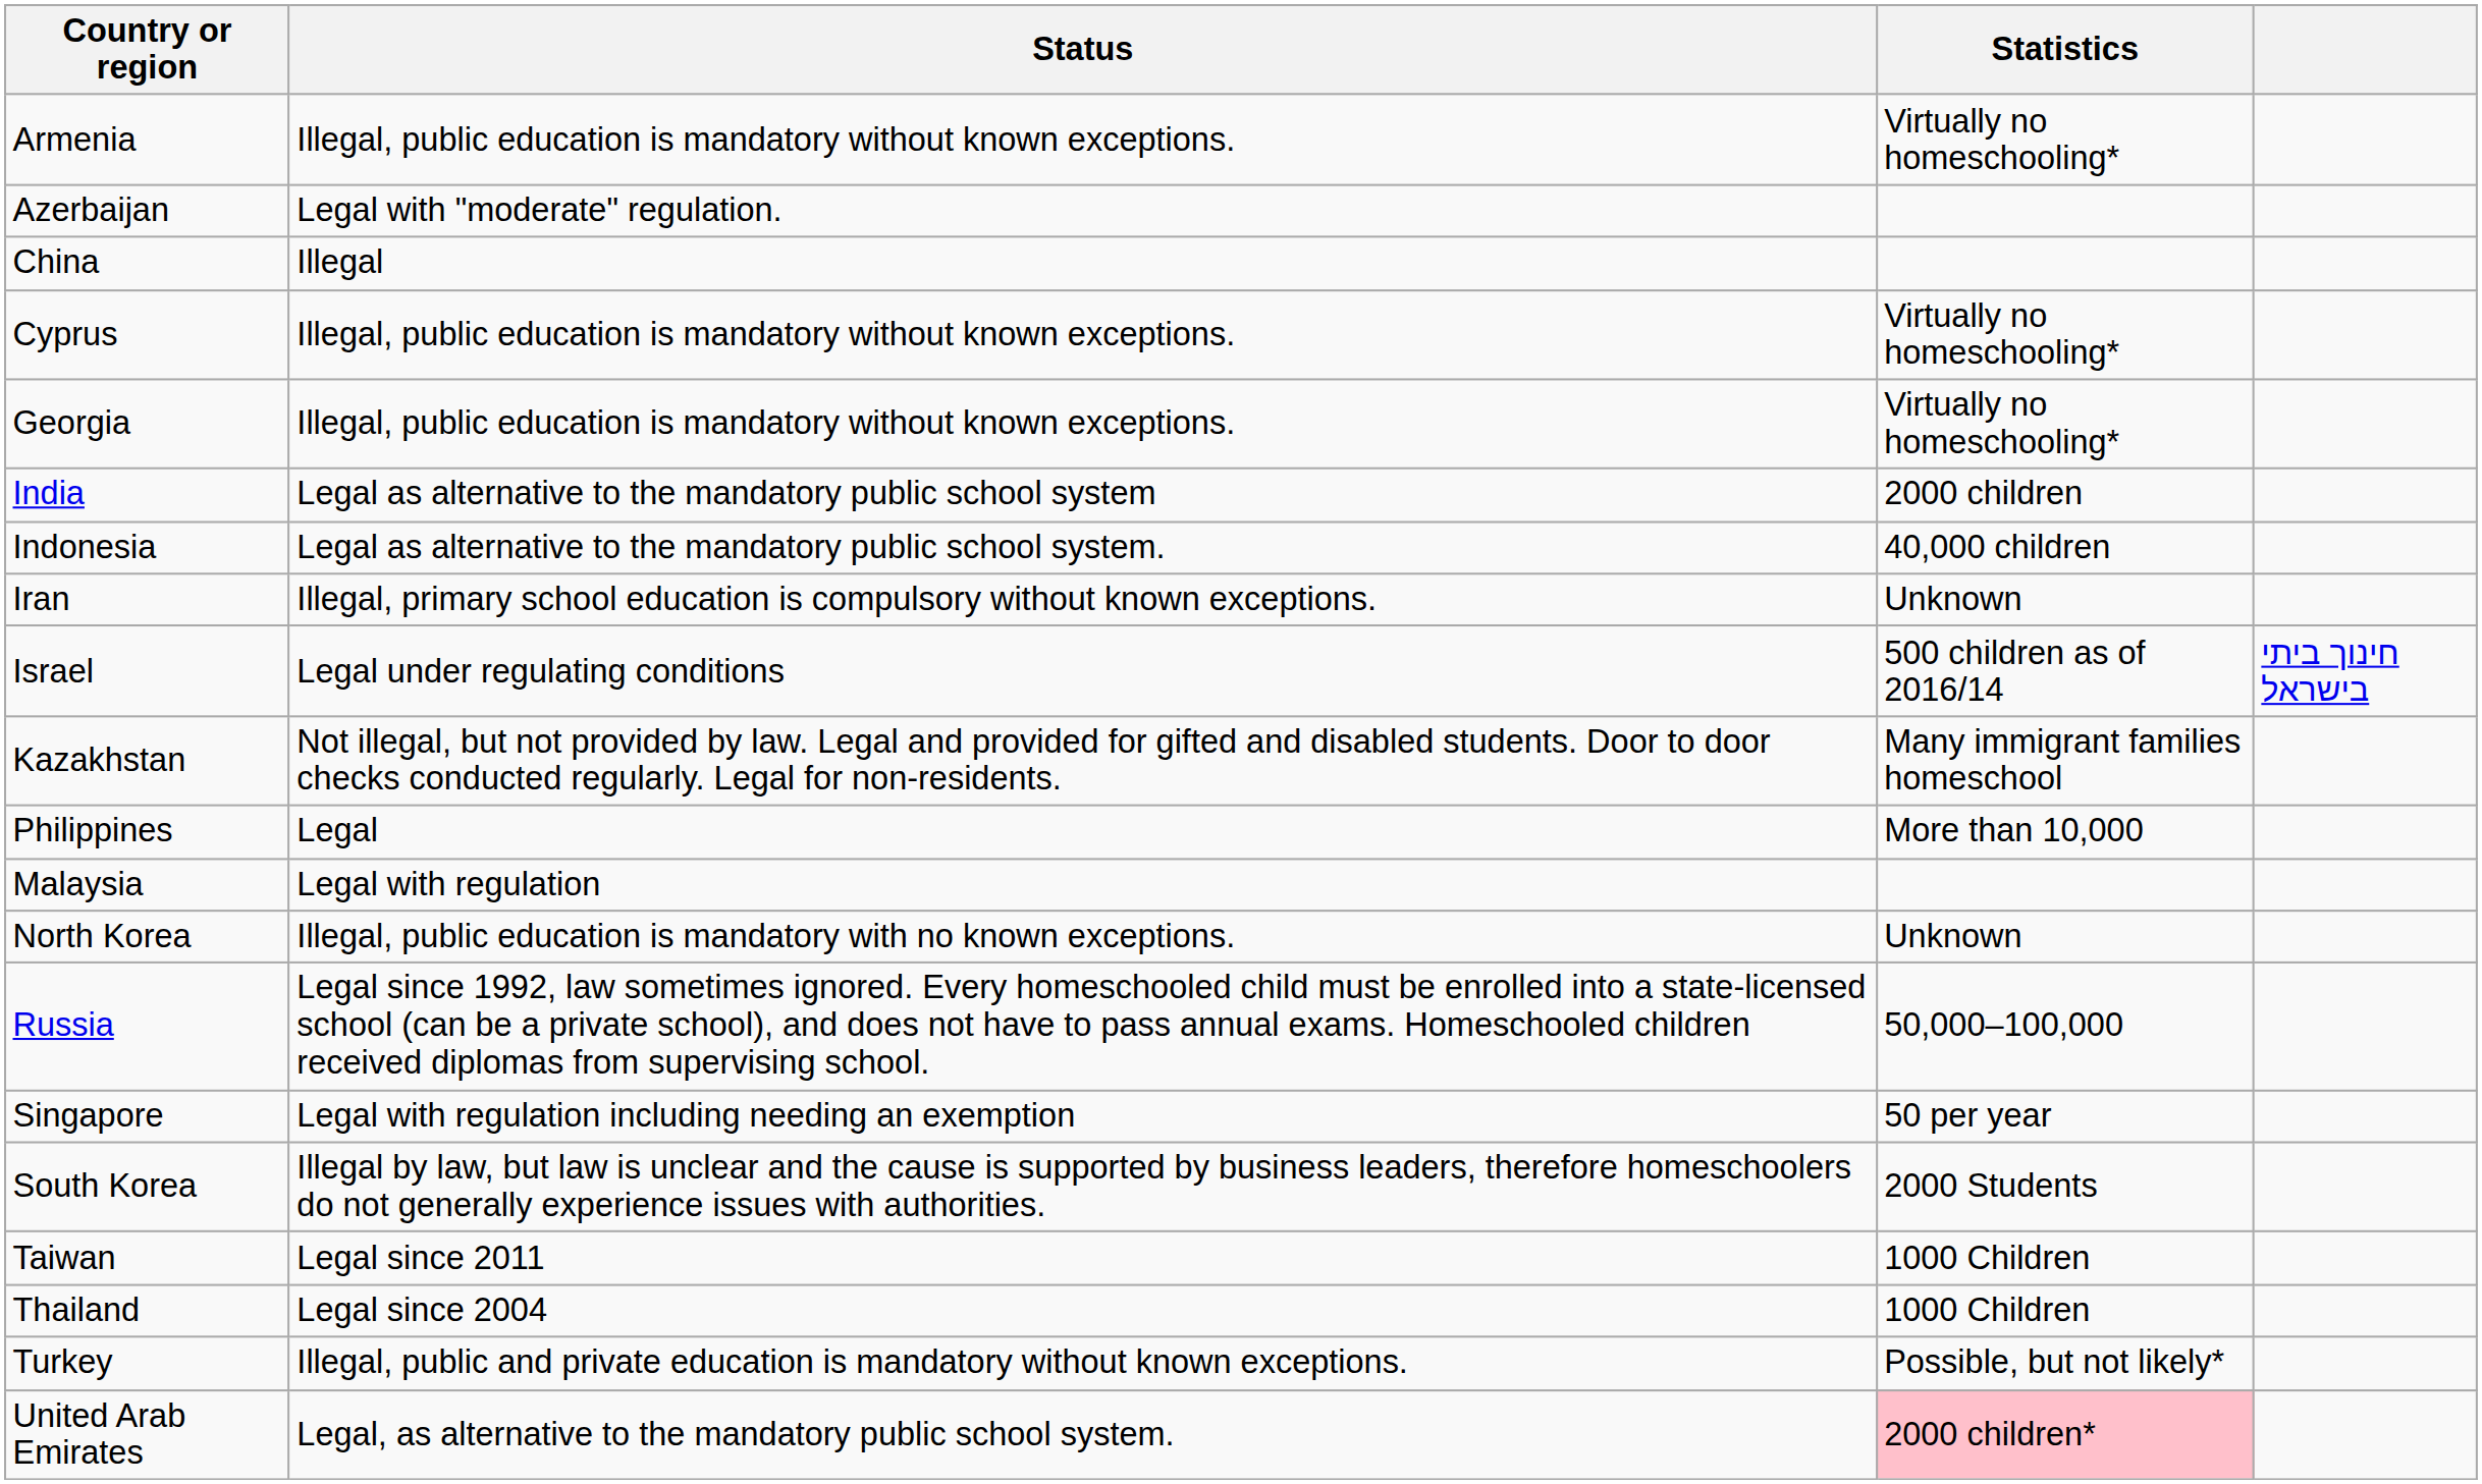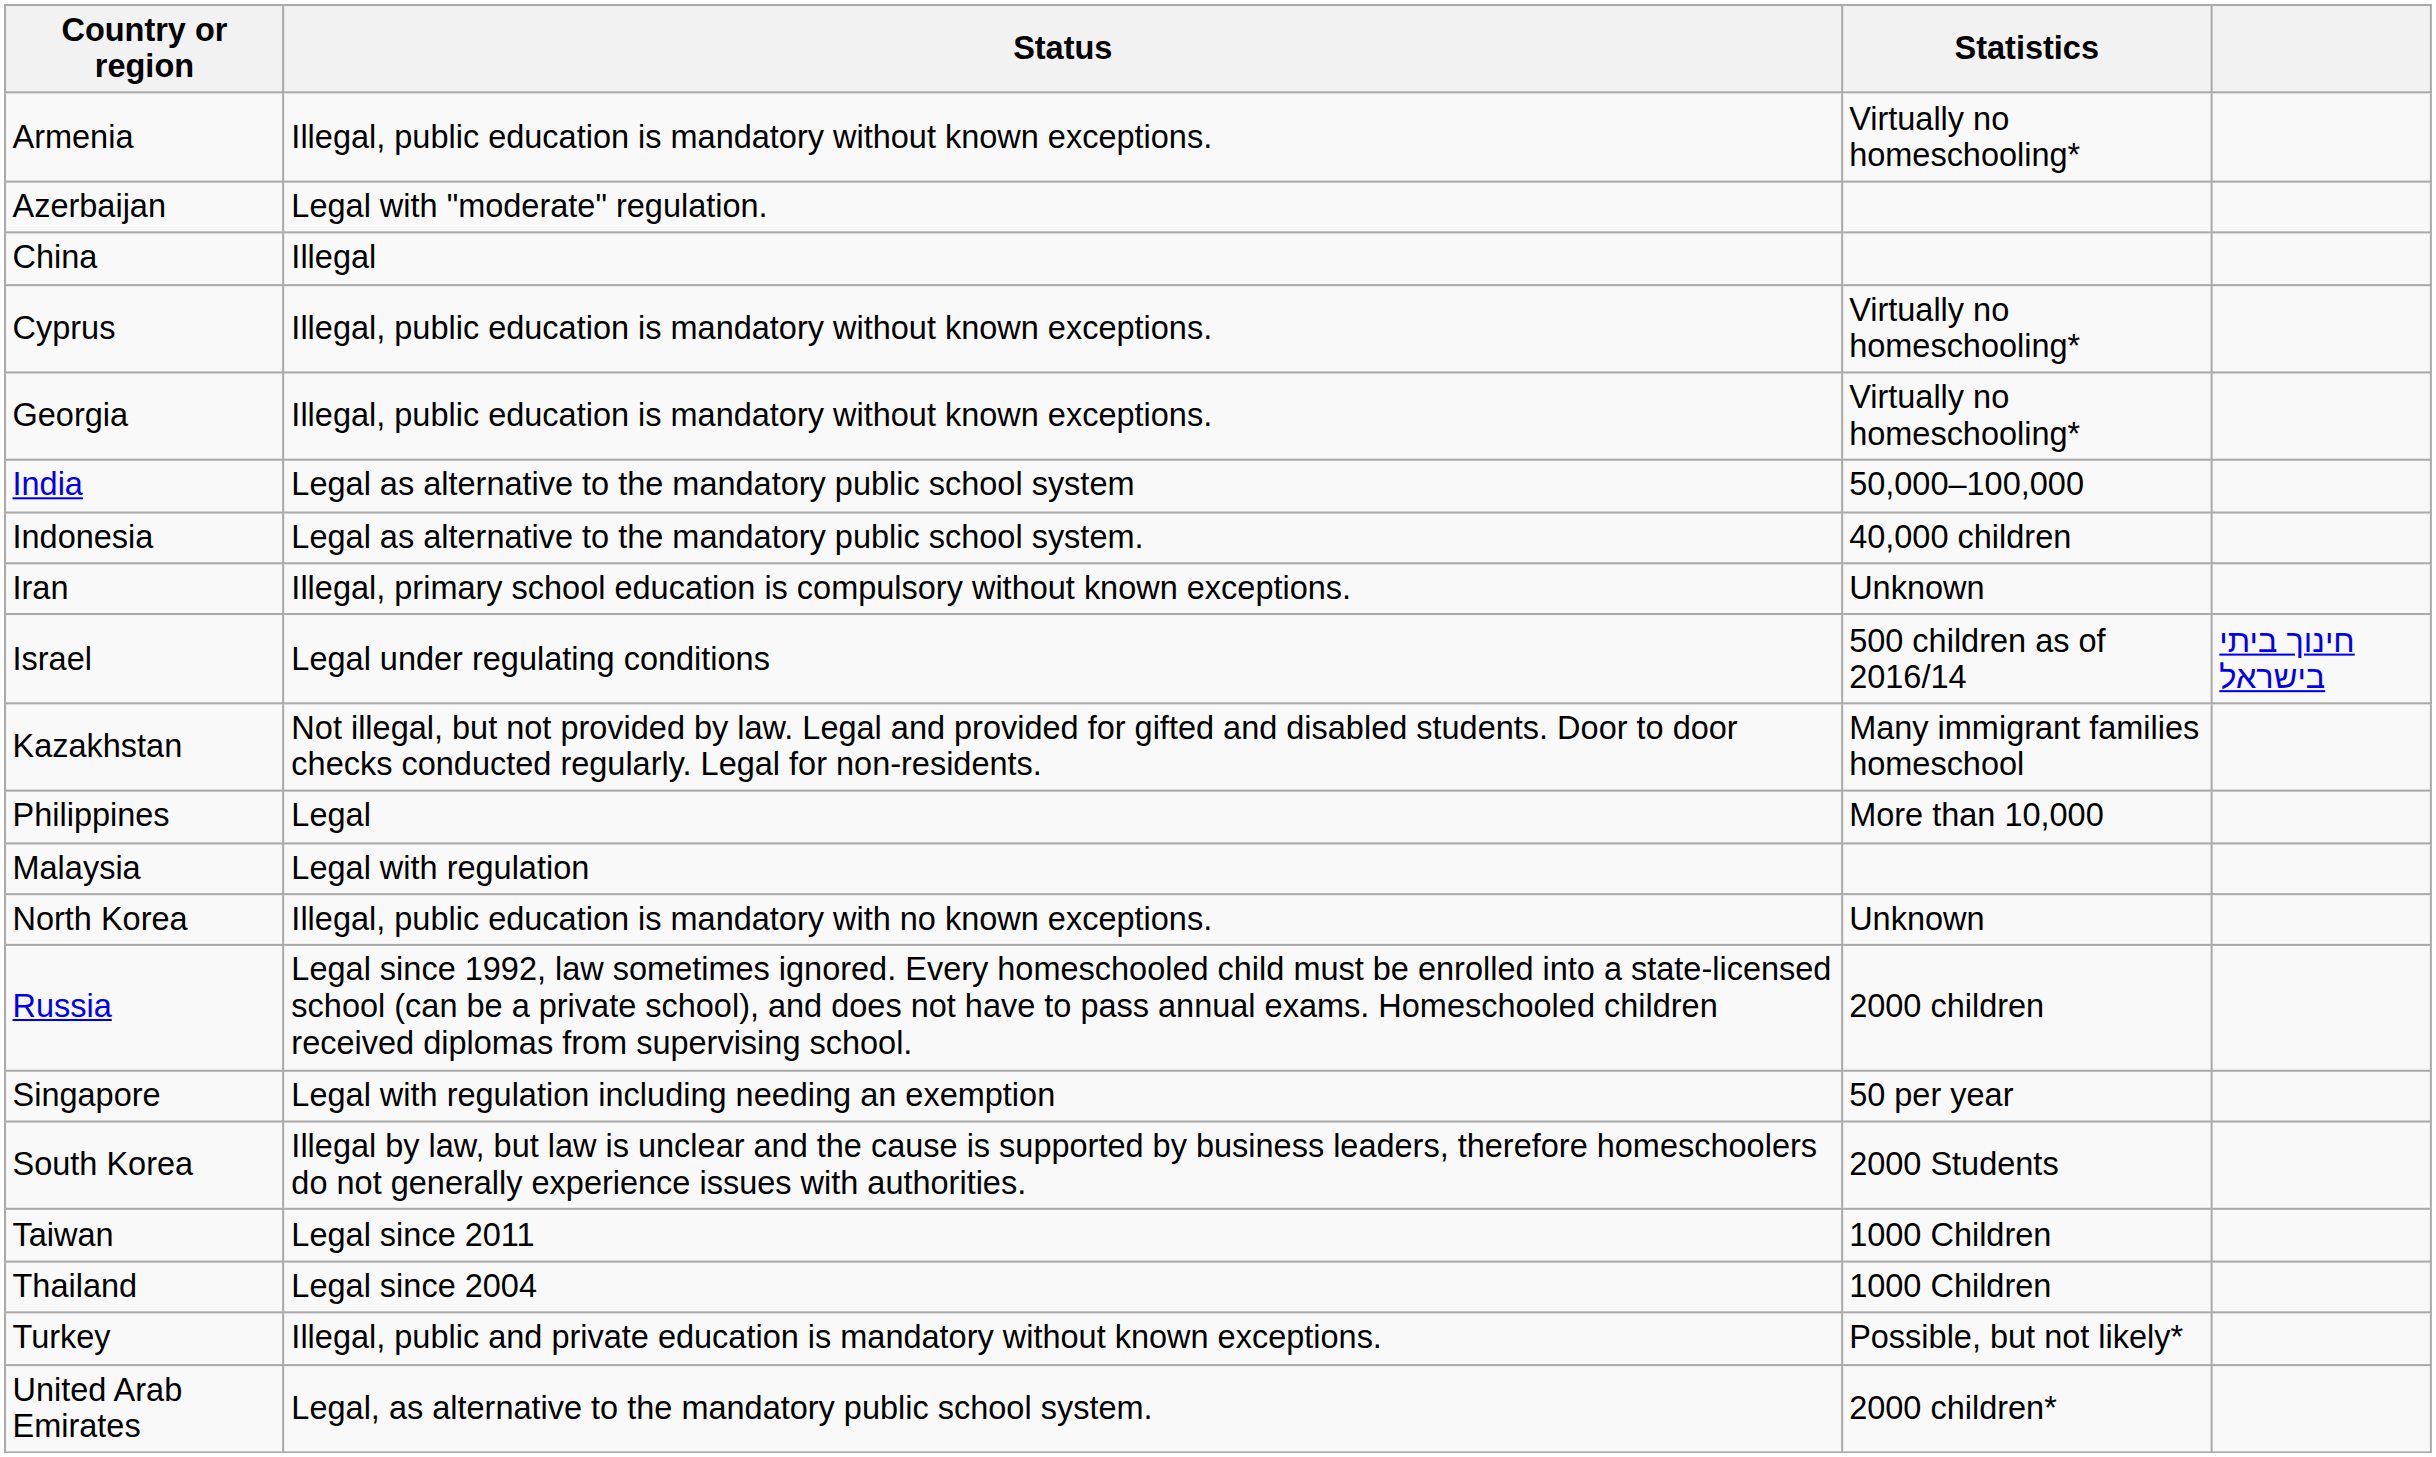India | Statistics: 2000 children -> 50,000–100,000
Russia | Statistics: 50,000–100,000 -> 2000 children
United Arab Emirates | Statistics: pink background -> no background
